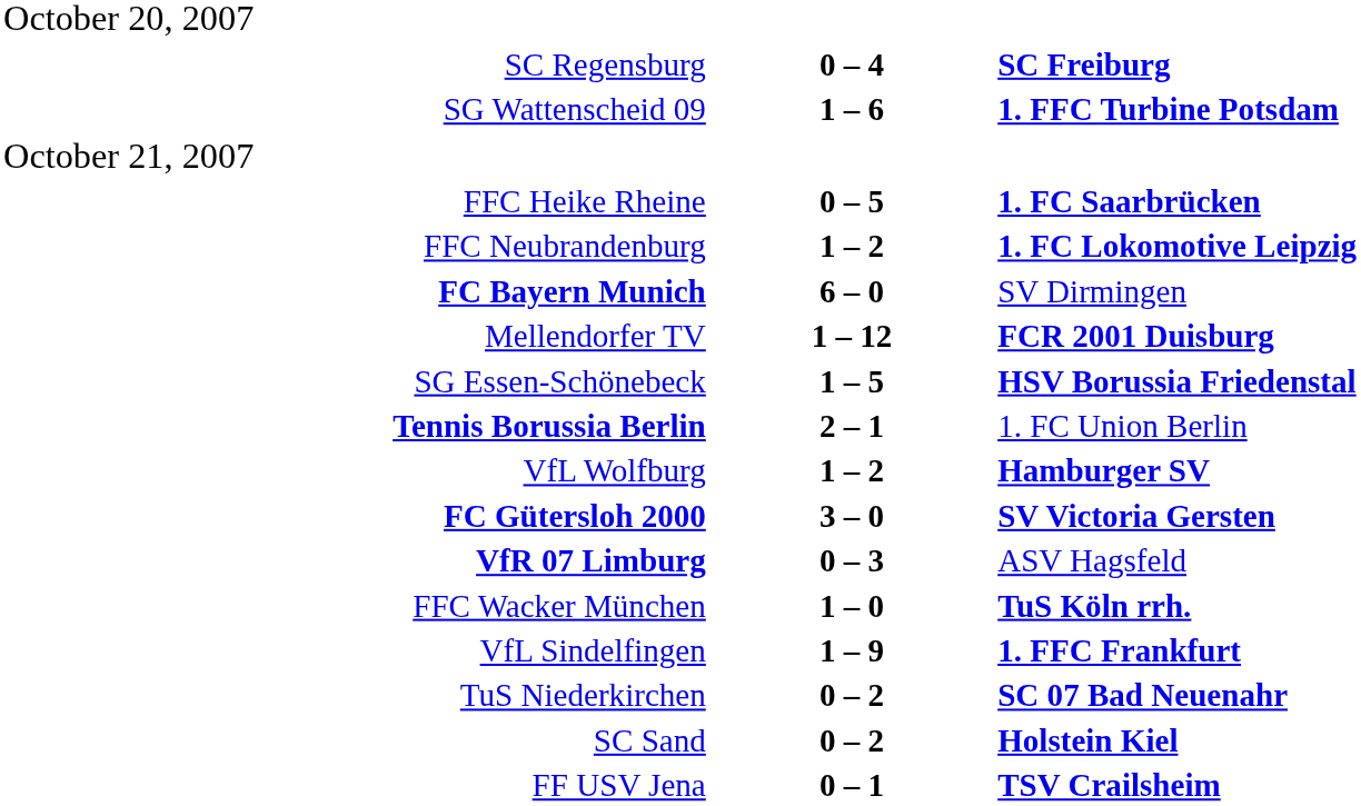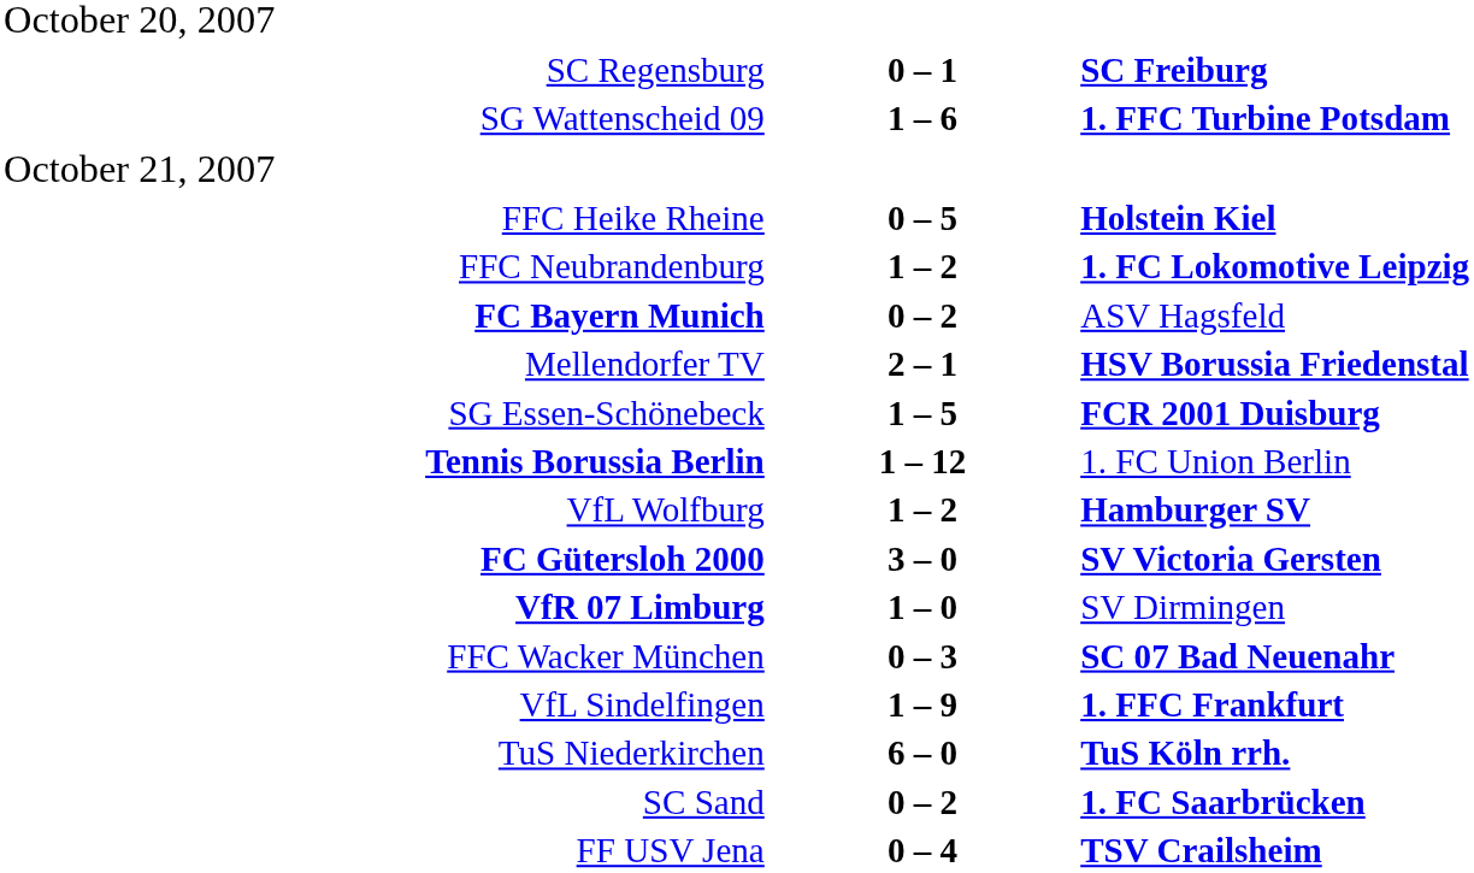SC Regensburg | column 2: 0 – 4 -> 0 – 1
FFC Heike Rheine | column 3: 1. FC Saarbrücken -> Holstein Kiel
FC Bayern Munich | column 2: 6 – 0 -> 0 – 2
FC Bayern Munich | column 3: SV Dirmingen -> ASV Hagsfeld
Mellendorfer TV | column 2: 1 – 12 -> 2 – 1
Mellendorfer TV | column 3: FCR 2001 Duisburg -> HSV Borussia Friedenstal
SG Essen-Schönebeck | column 3: HSV Borussia Friedenstal -> FCR 2001 Duisburg
Tennis Borussia Berlin | column 2: 2 – 1 -> 1 – 12
VfR 07 Limburg | column 2: 0 – 3 -> 1 – 0
VfR 07 Limburg | column 3: ASV Hagsfeld -> SV Dirmingen
FFC Wacker München | column 2: 1 – 0 -> 0 – 3
FFC Wacker München | column 3: TuS Köln rrh. -> SC 07 Bad Neuenahr
TuS Niederkirchen | column 2: 0 – 2 -> 6 – 0
TuS Niederkirchen | column 3: SC 07 Bad Neuenahr -> TuS Köln rrh.
SC Sand | column 3: Holstein Kiel -> 1. FC Saarbrücken
FF USV Jena | column 2: 0 – 1 -> 0 – 4
